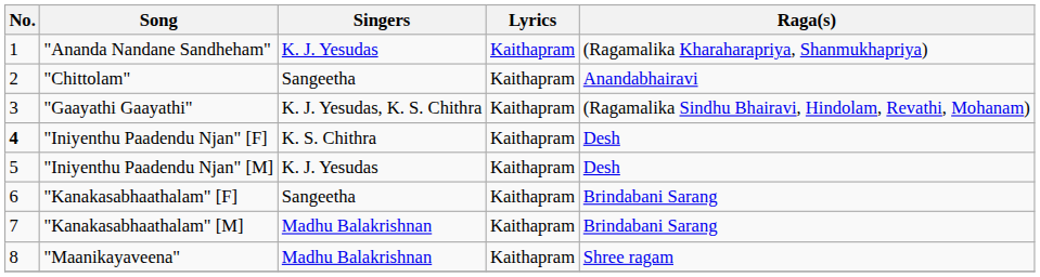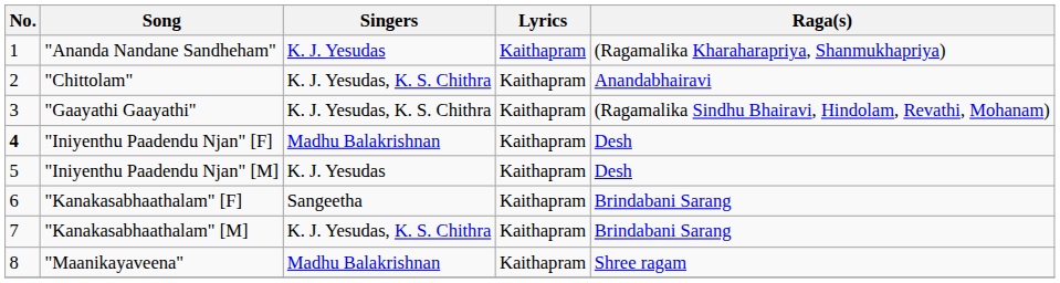"Chittolam" | Singers: Sangeetha -> K. J. Yesudas, K. S. Chithra
"Iniyenthu Paadendu Njan" [F] | Singers: K. S. Chithra -> Madhu Balakrishnan
"Kanakasabhaathalam" [M] | Singers: Madhu Balakrishnan -> K. J. Yesudas, K. S. Chithra
